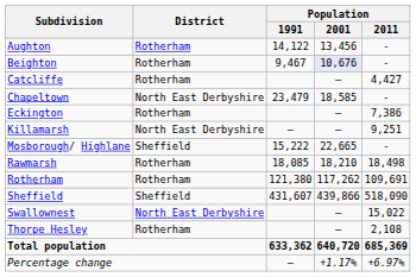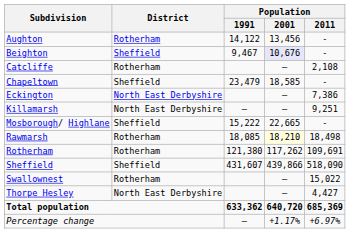Beighton | District: Rotherham -> Sheffield
Catcliffe | Population / 2011: 4,427 -> 2,108
Chapeltown | District: North East Derbyshire -> Sheffield
Eckington | District: Rotherham -> North East Derbyshire
Rawmarsh | Population / 2001: no background -> lightyellow background
Swallownest | District: North East Derbyshire -> Rotherham
Thorpe Hesley | District: Rotherham -> North East Derbyshire
Thorpe Hesley | Population / 2011: 2,108 -> 4,427
